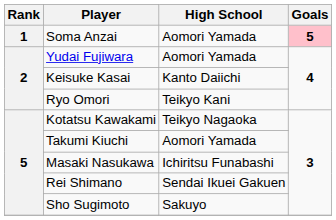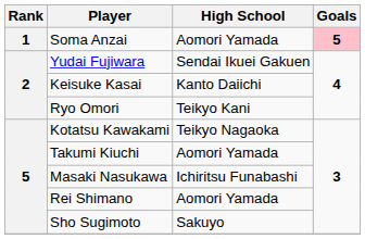Yudai Fujiwara | High School: Aomori Yamada -> Sendai Ikuei Gakuen
Rei Shimano | High School: Sendai Ikuei Gakuen -> Aomori Yamada
